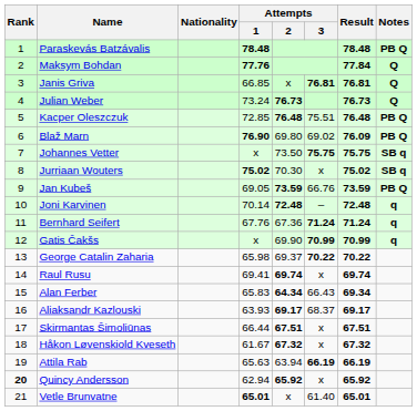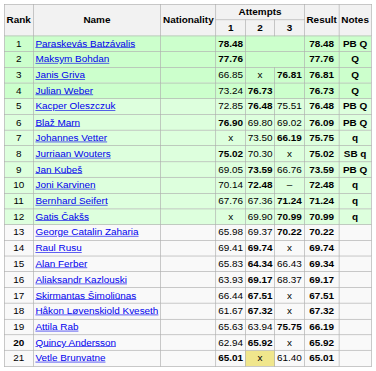Maksym Bohdan | Result: 77.84 -> 77.76
Johannes Vetter | Attempts / 3: 75.75 -> 66.19
Johannes Vetter | Notes: SB q -> q
Attila Rab | Attempts / 3: 66.19 -> 75.75
Vetle Brunvatne | Attempts / 2: no background -> khaki background
